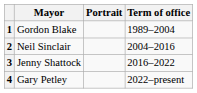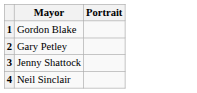- column: Term of office | 1989–2004 | 2004–2016 | 2016–2022 | 2022–present
2 | Mayor: Neil Sinclair -> Gary Petley
4 | Mayor: Gary Petley -> Neil Sinclair
